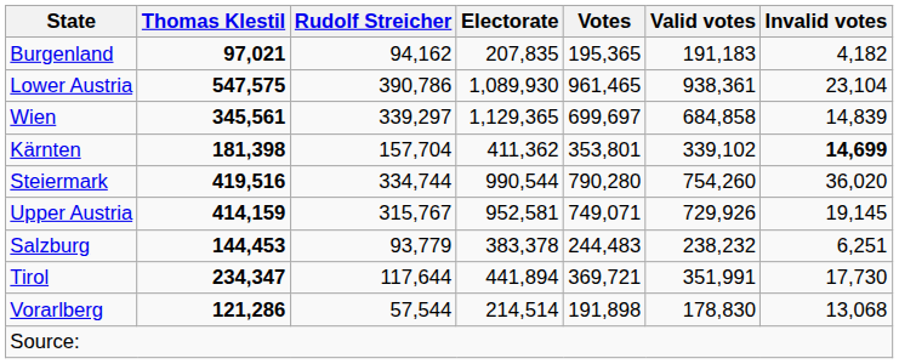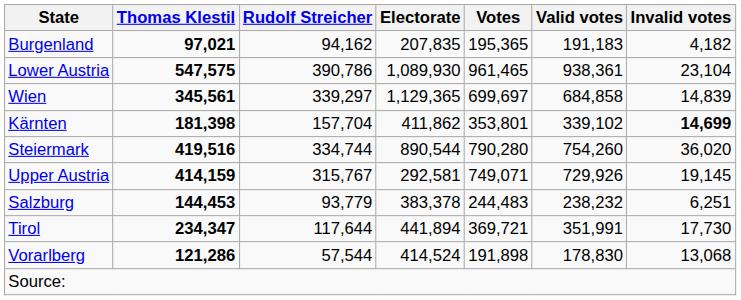Kärnten | Electorate: 411,362 -> 411,862
Steiermark | Electorate: 990,544 -> 890,544
Upper Austria | Electorate: 952,581 -> 292,581
Vorarlberg | Electorate: 214,514 -> 414,524
